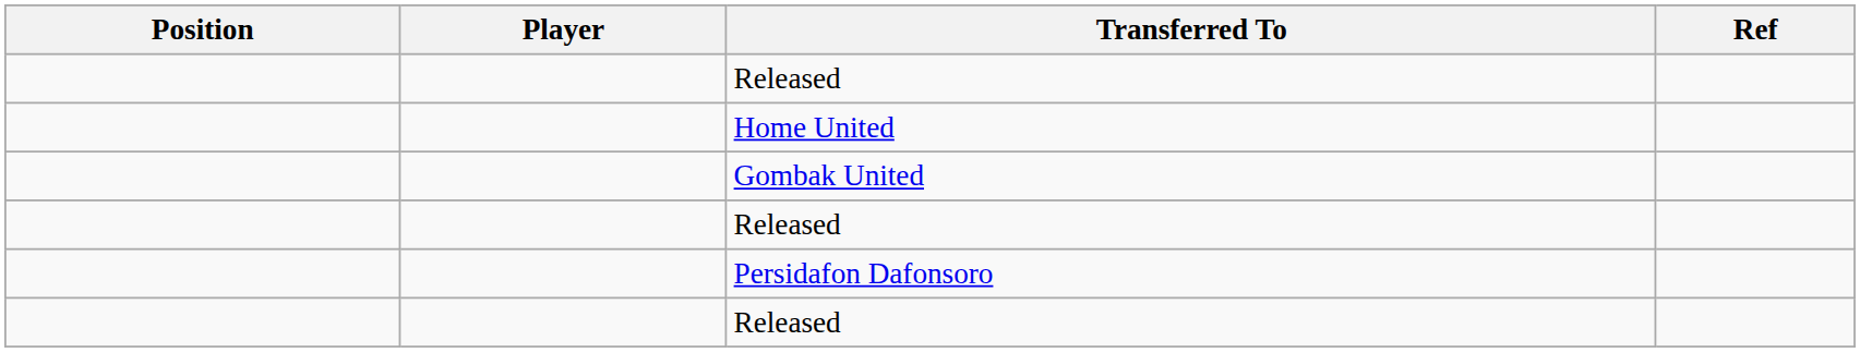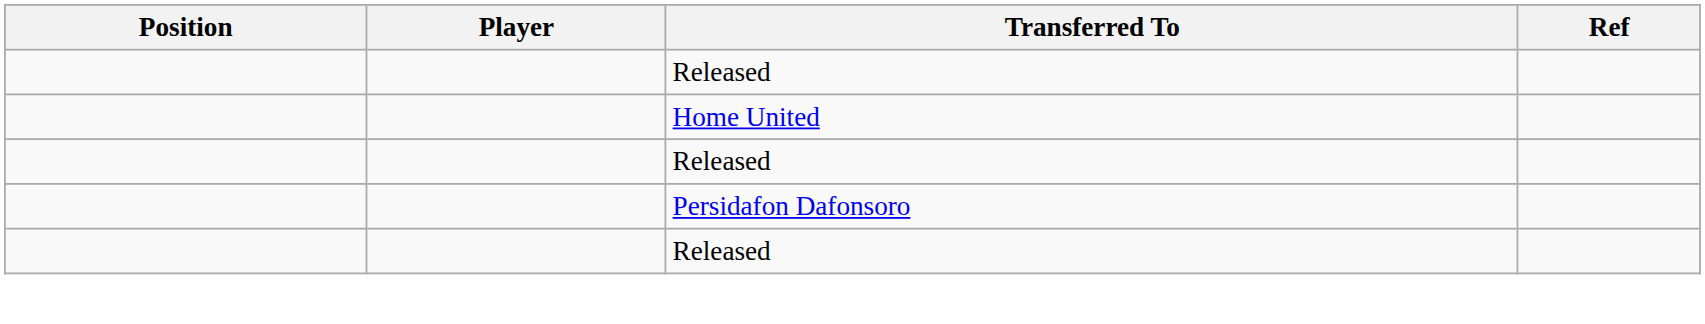- row: Gombak United
